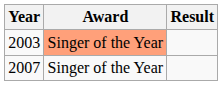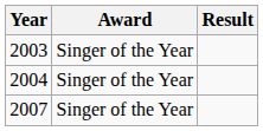2003 | Award: lightsalmon background -> no background
+ row: 2004 | Singer of the Year
